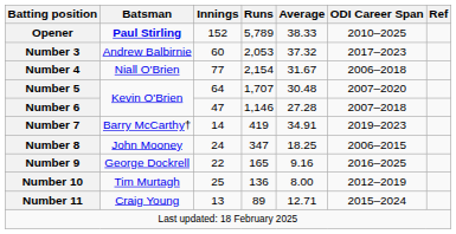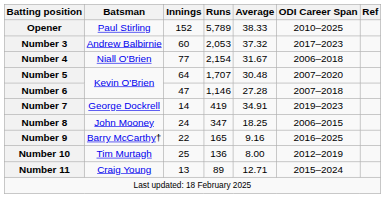Opener | Batsman: bold -> normal
Number 7 | Batsman: Barry McCarthy† -> George Dockrell
Number 9 | Batsman: George Dockrell -> Barry McCarthy†
